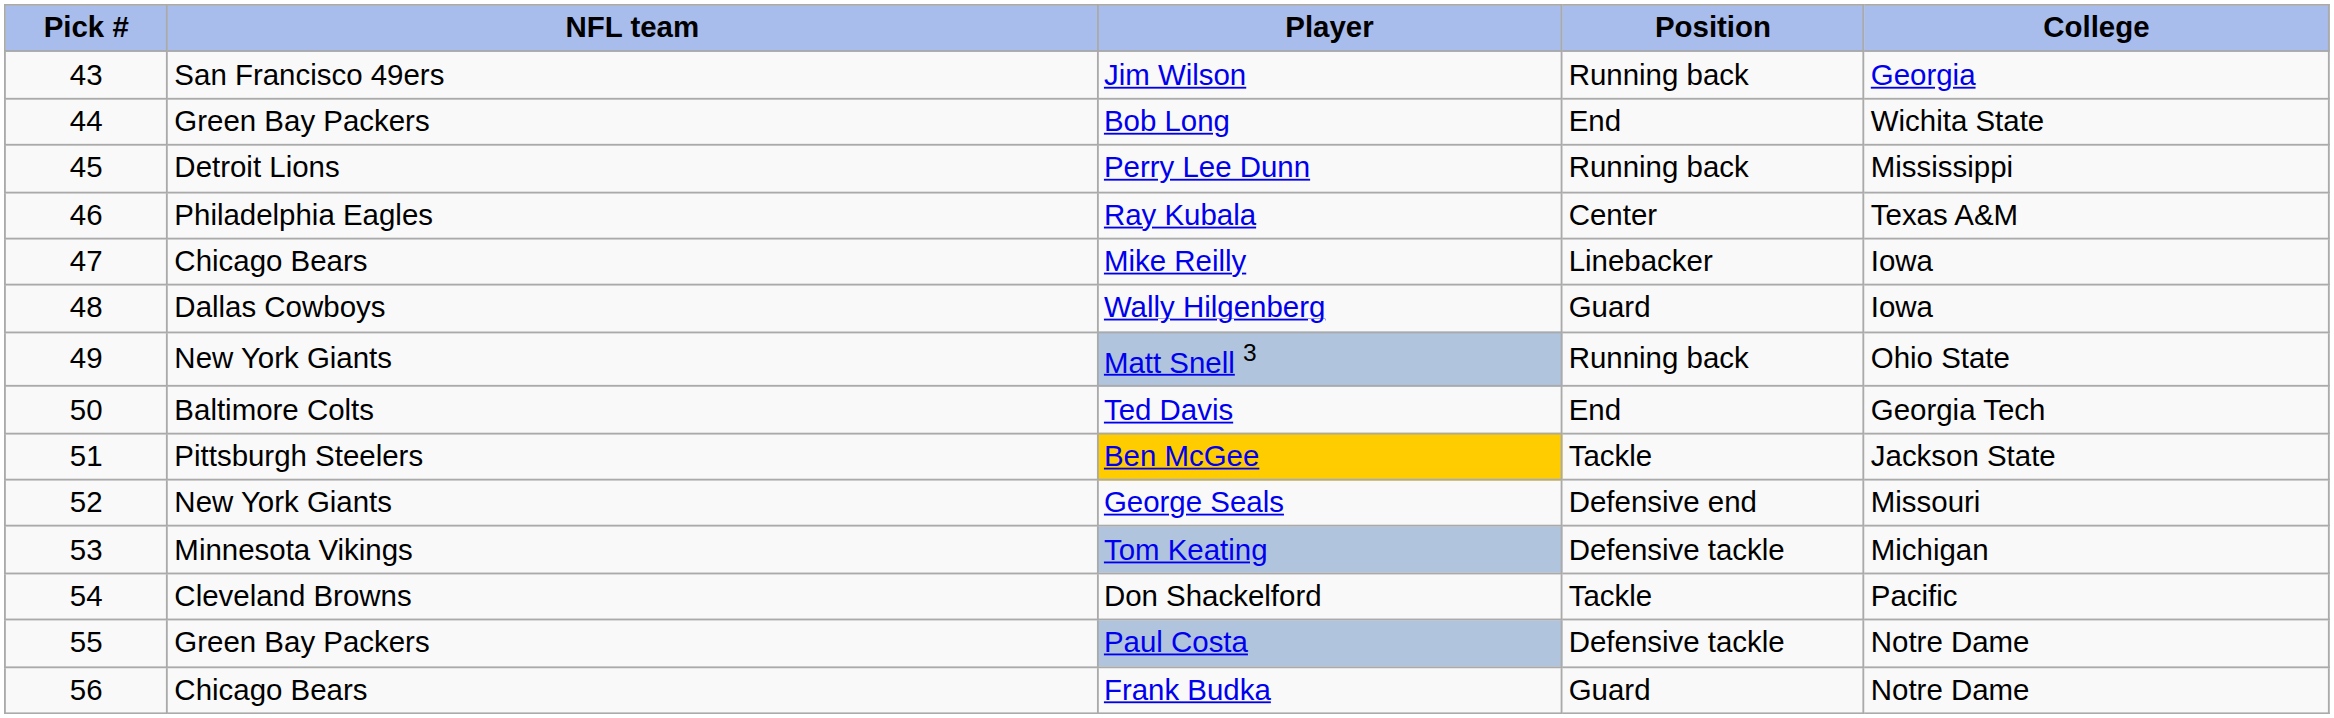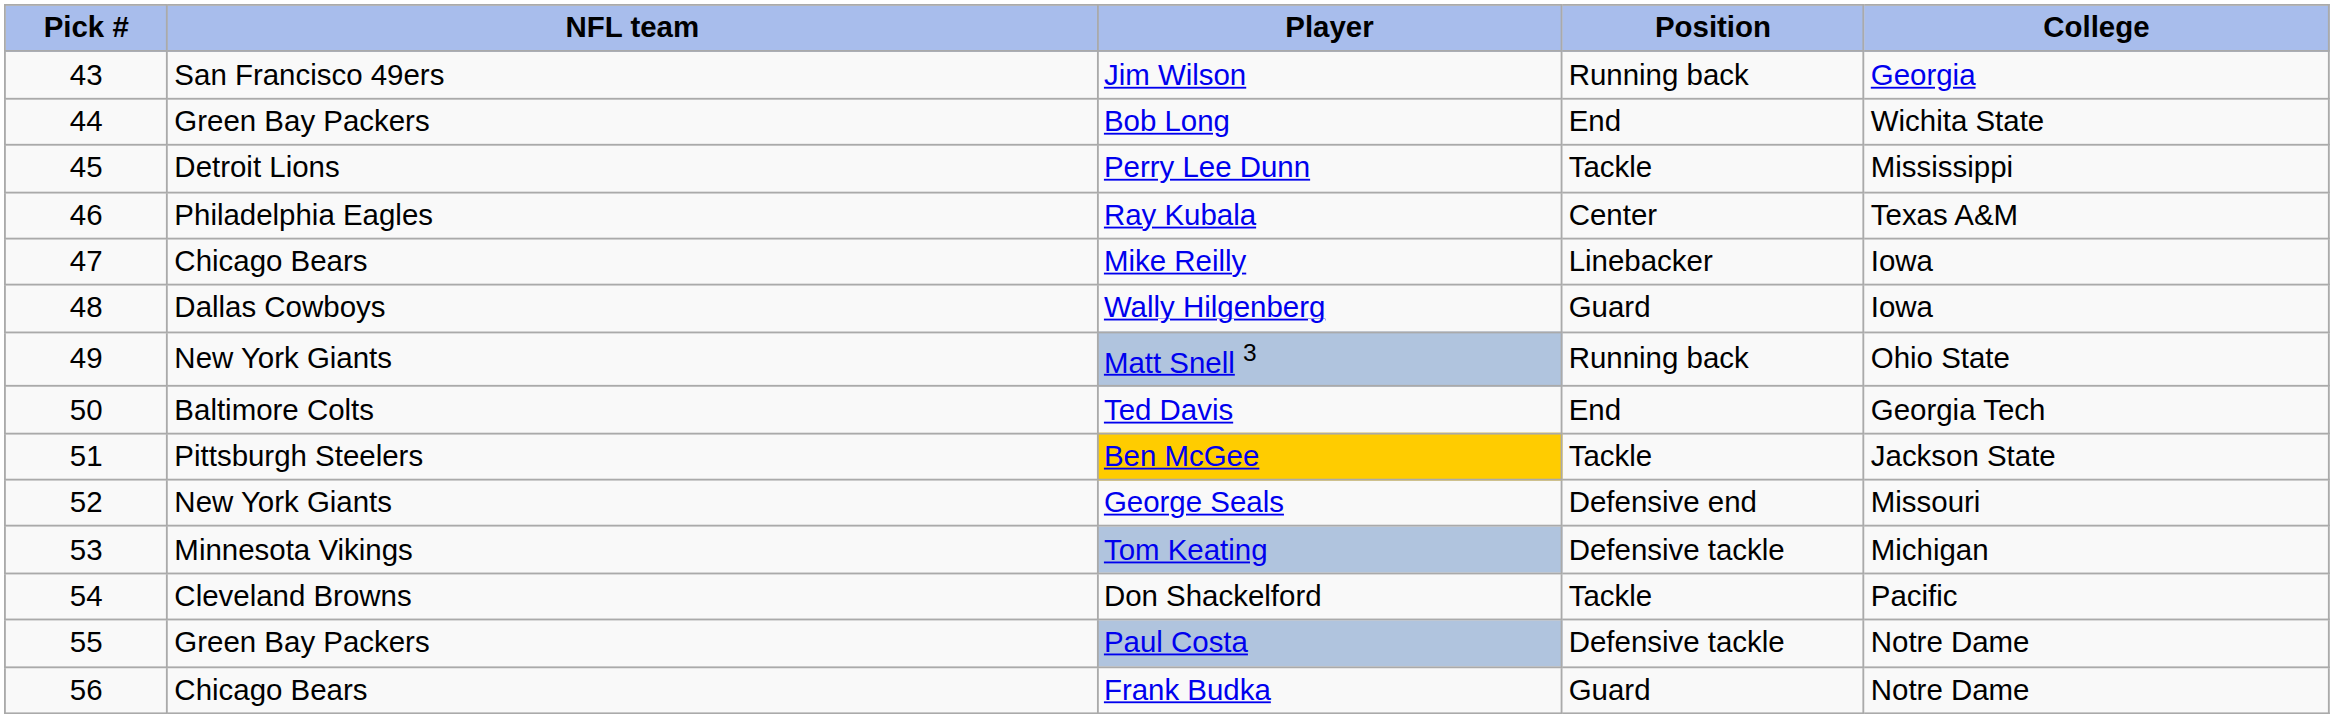Perry Lee Dunn | Position: Running back -> Tackle
